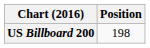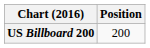US Billboard 200 | Position: 198 -> 200
